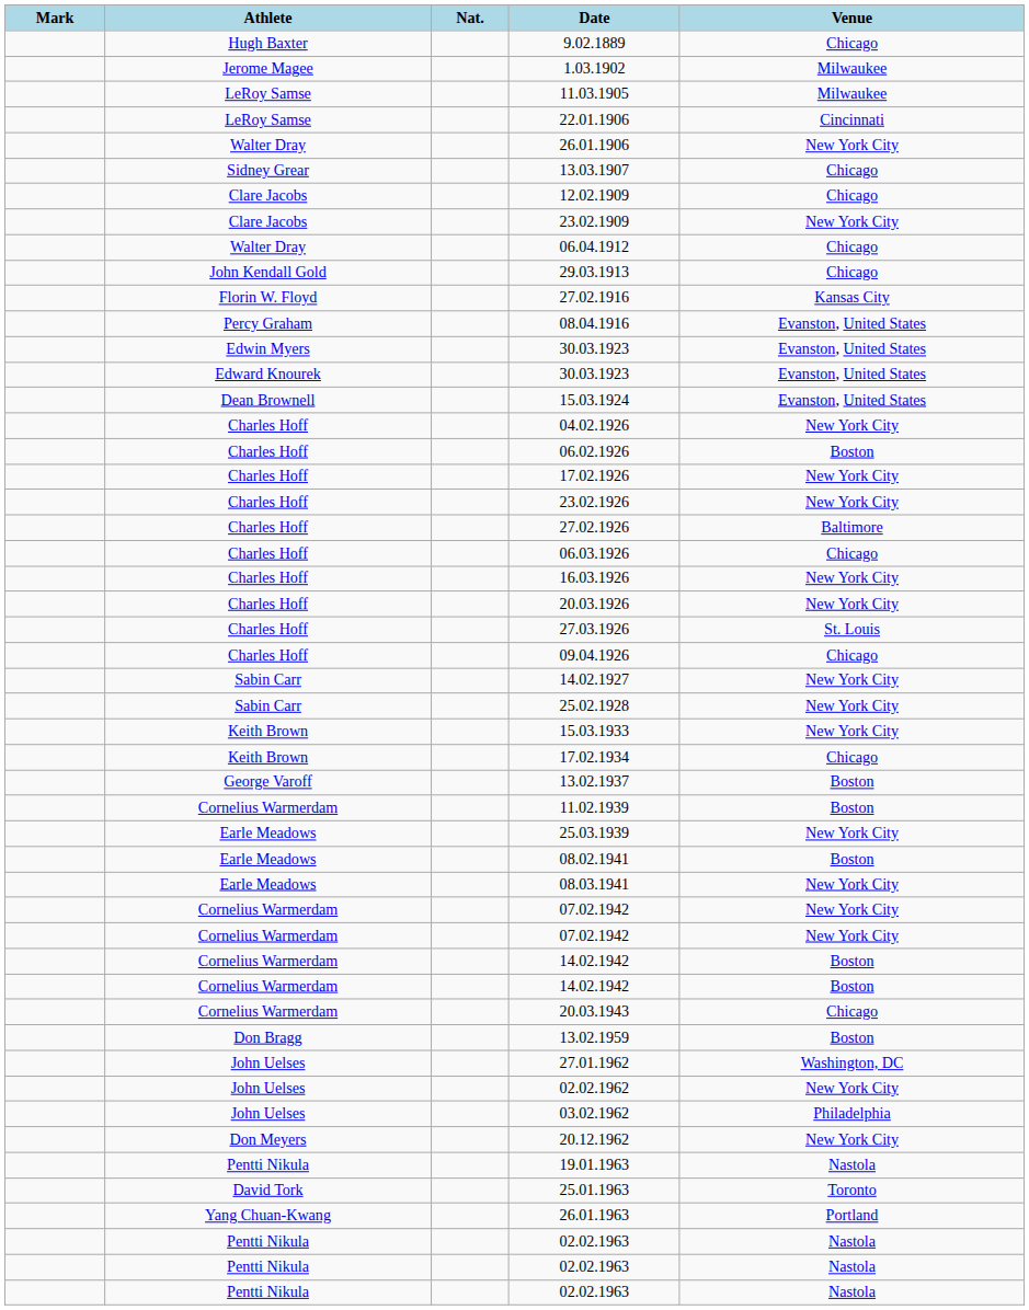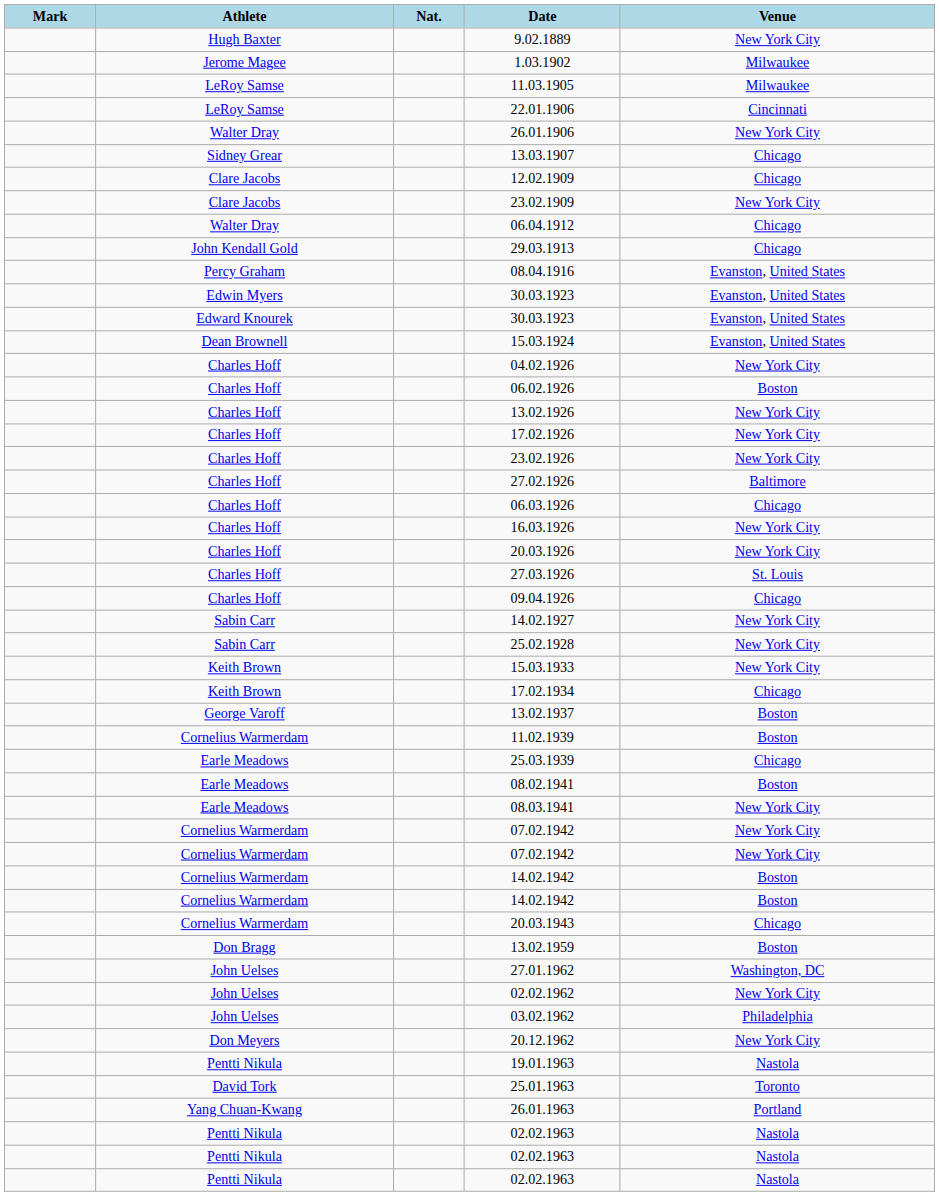9.02.1889 | Venue: Chicago -> New York City
- row: Florin W. Floyd | 27.02.1916 | Kansas City
+ row: Charles Hoff | 13.02.1926 | New York City
25.03.1939 | Venue: New York City -> Chicago
